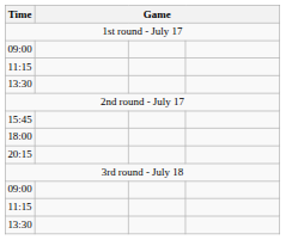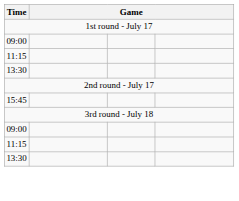- row: 18:00
- row: 20:15
